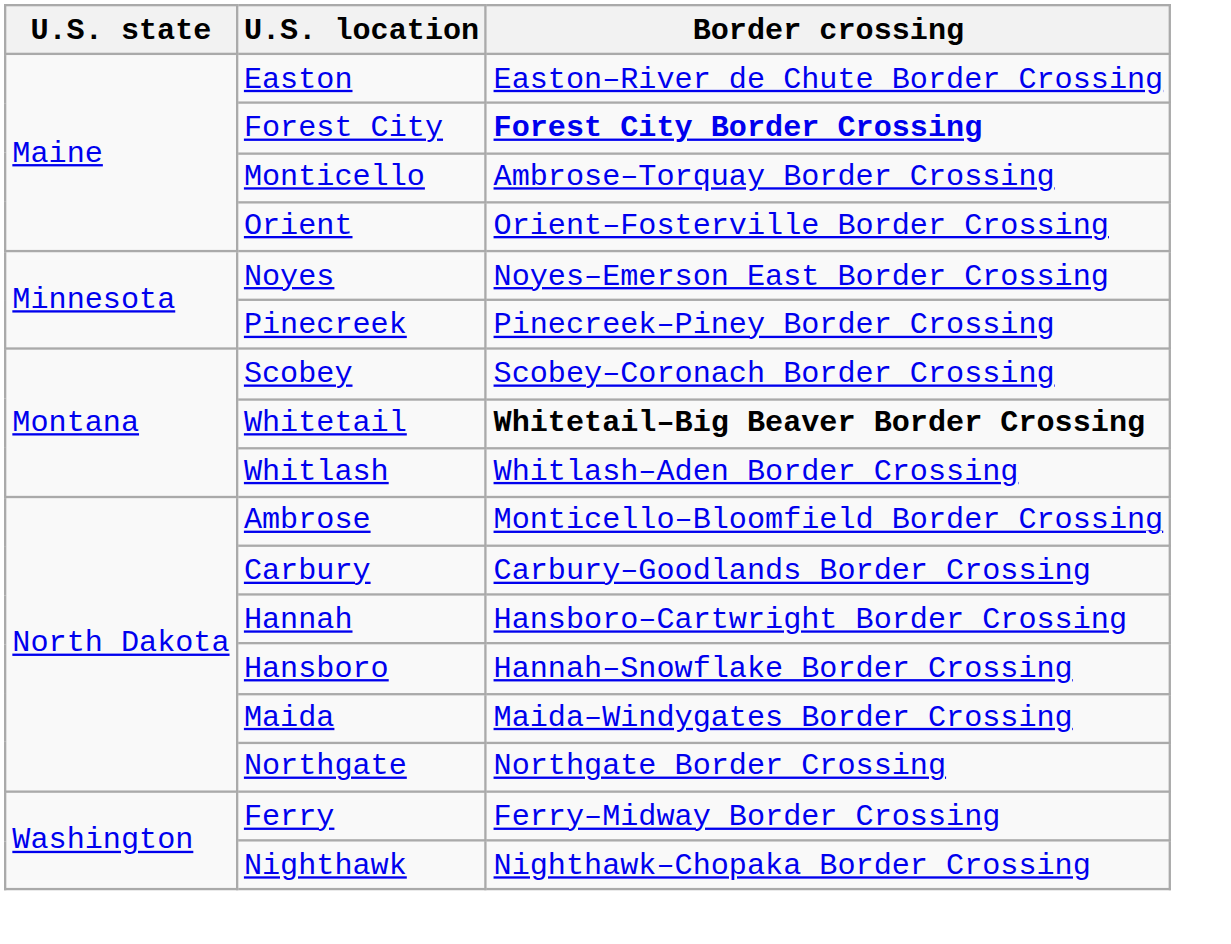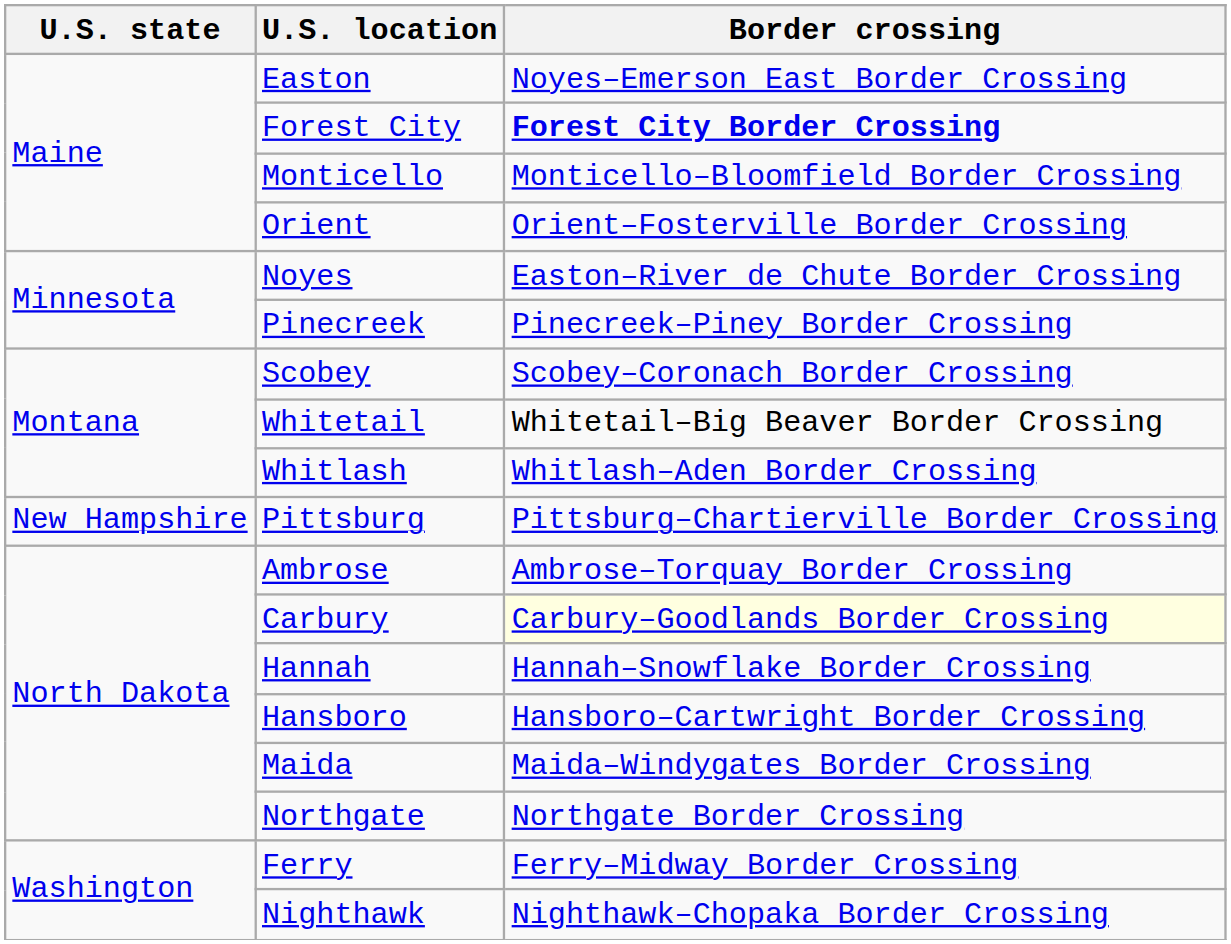Easton | Border crossing: Easton–River de Chute Border Crossing -> Noyes–Emerson East Border Crossing
Monticello | Border crossing: Ambrose–Torquay Border Crossing -> Monticello–Bloomfield Border Crossing
Noyes | Border crossing: Noyes–Emerson East Border Crossing -> Easton–River de Chute Border Crossing
Whitetail | Border crossing: bold -> normal
+ row: New Hampshire | Pittsburg | Pittsburg–Chartierville Border Crossing
Ambrose | Border crossing: Monticello–Bloomfield Border Crossing -> Ambrose–Torquay Border Crossing
Carbury | Border crossing: no background -> lightyellow background
Hannah | Border crossing: Hansboro–Cartwright Border Crossing -> Hannah–Snowflake Border Crossing
Hansboro | Border crossing: Hannah–Snowflake Border Crossing -> Hansboro–Cartwright Border Crossing
